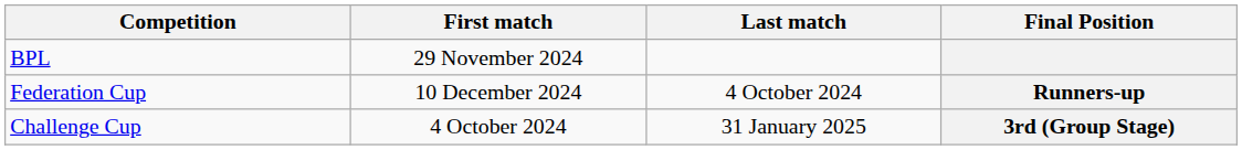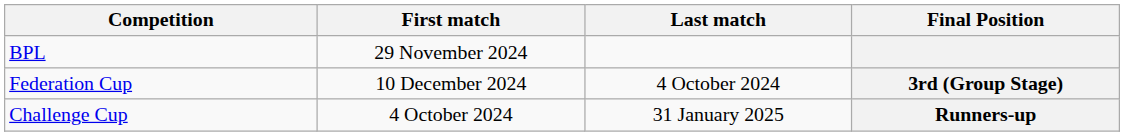Federation Cup | Final Position: Runners-up -> 3rd (Group Stage)
Challenge Cup | Final Position: 3rd (Group Stage) -> Runners-up
